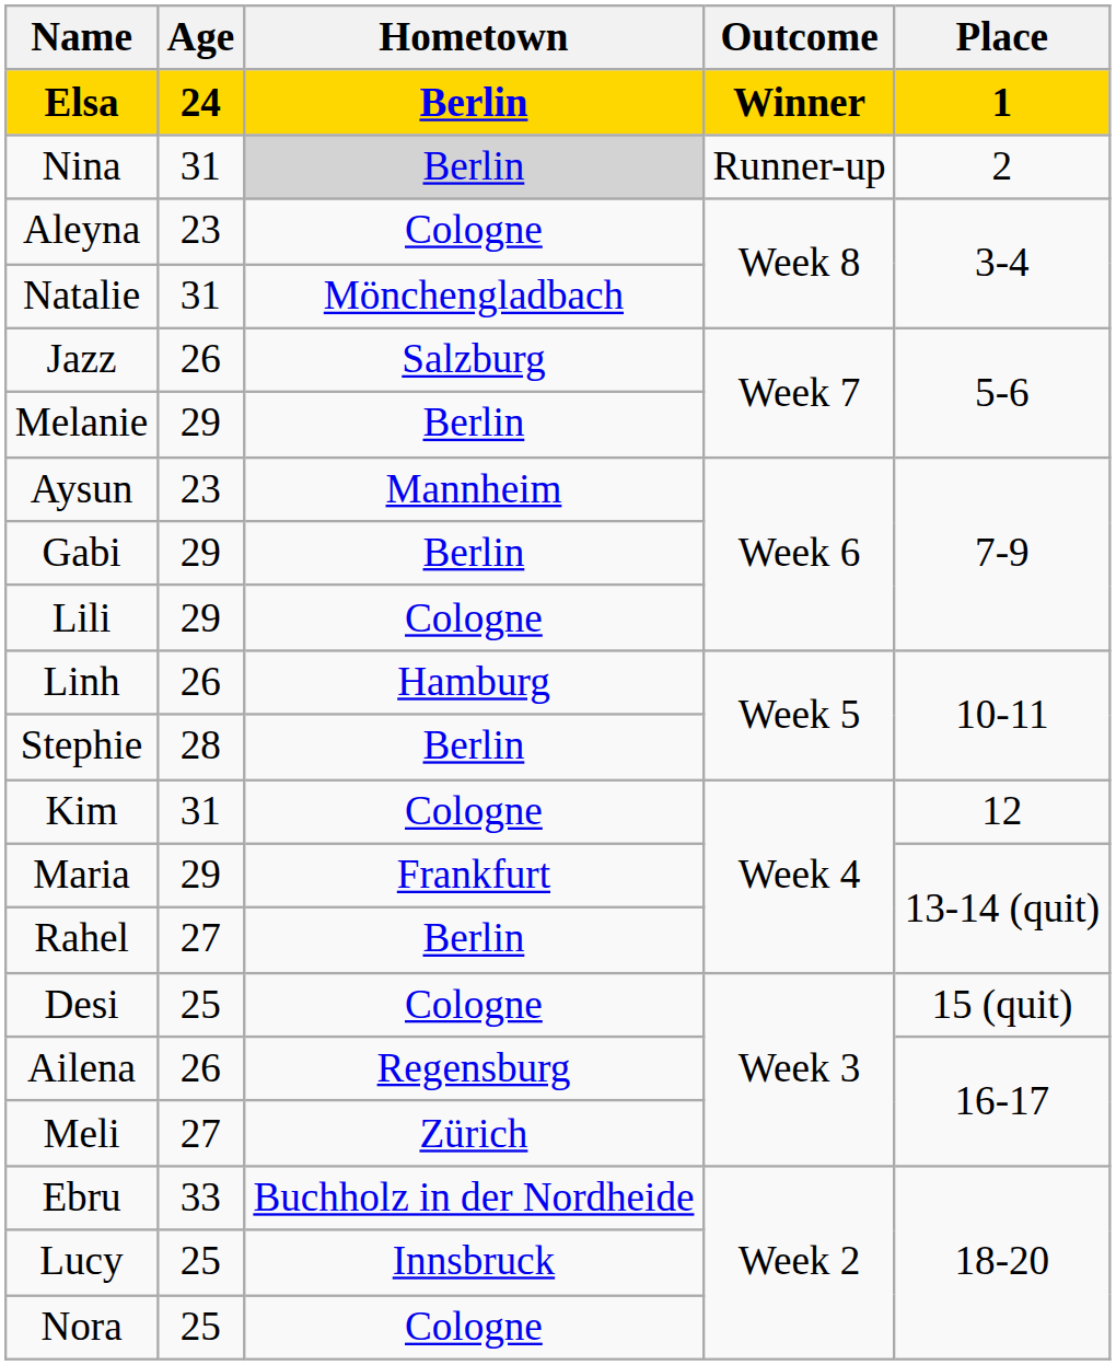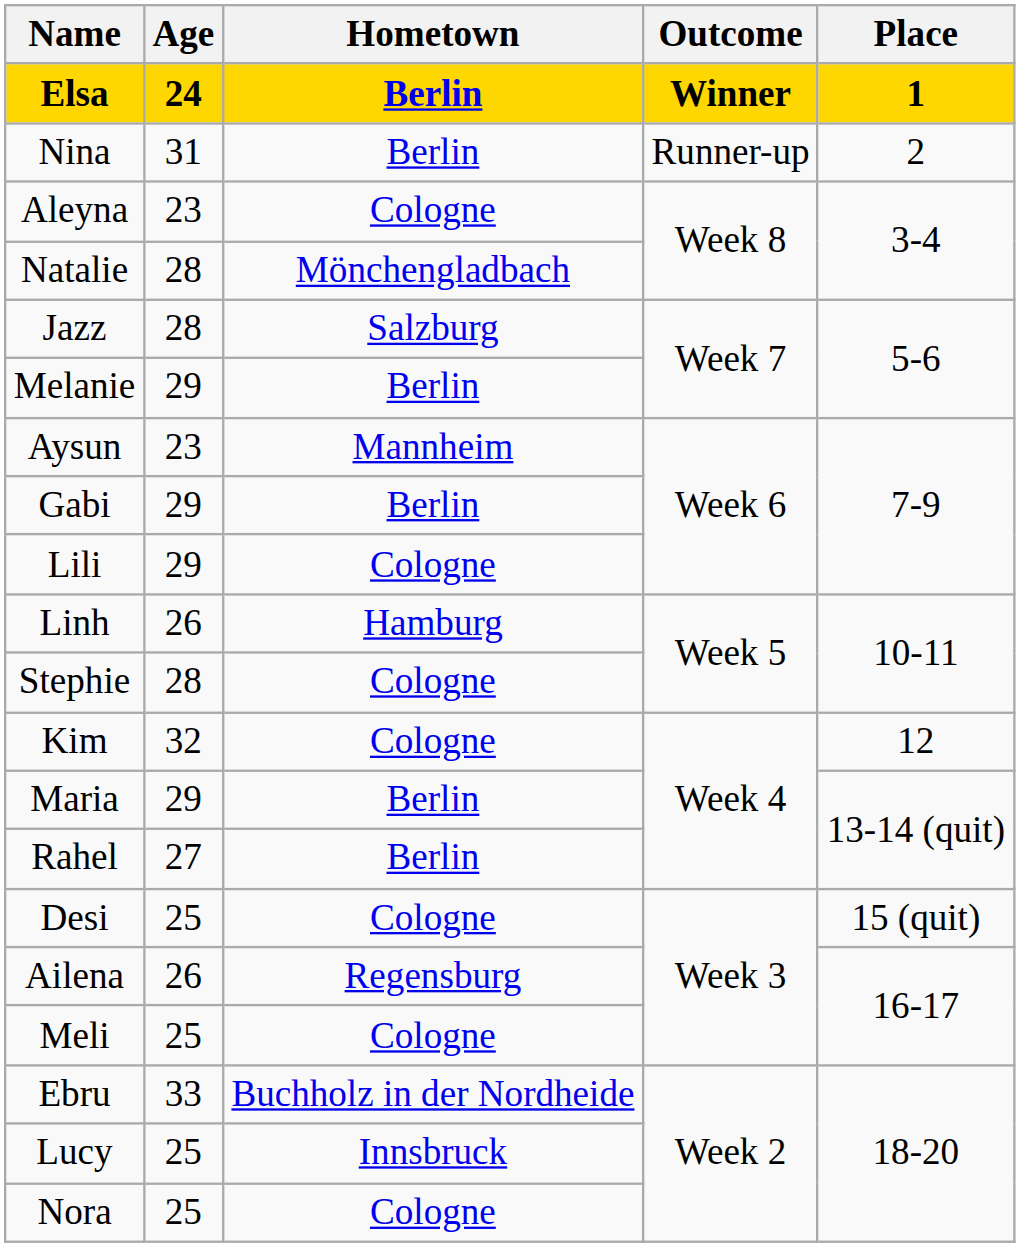Nina | Hometown: lightgrey background -> no background
Natalie | Age: 31 -> 28
Jazz | Age: 26 -> 28
Stephie | Hometown: Berlin -> Cologne
Kim | Age: 31 -> 32
Maria | Hometown: Frankfurt -> Berlin
Meli | Age: 27 -> 25
Meli | Hometown: Zürich -> Cologne
